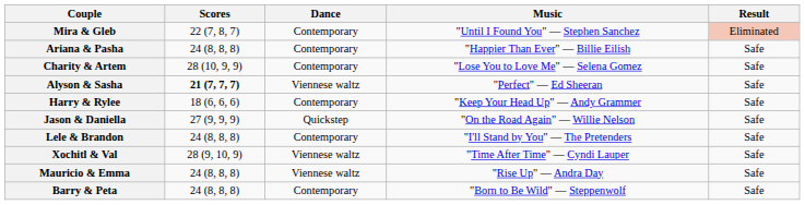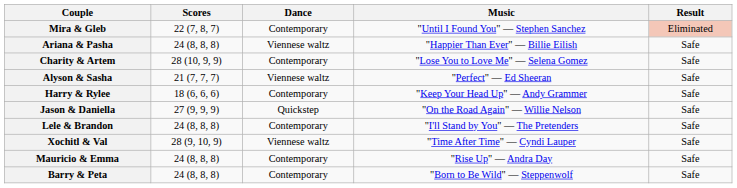Ariana & Pasha | Dance: Contemporary -> Viennese waltz
Alyson & Sasha | Scores: bold -> normal
Mauricio & Emma | Dance: Viennese waltz -> Contemporary
